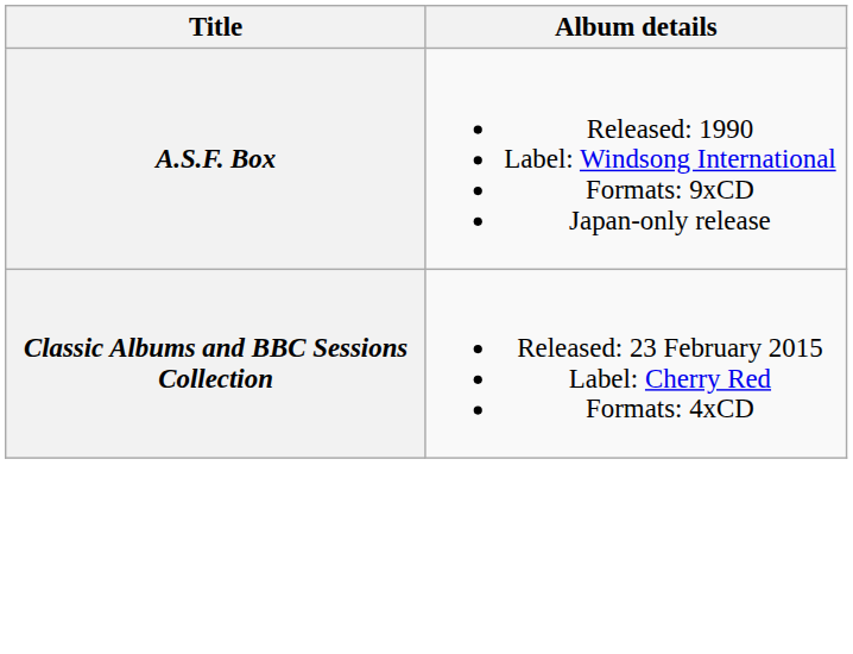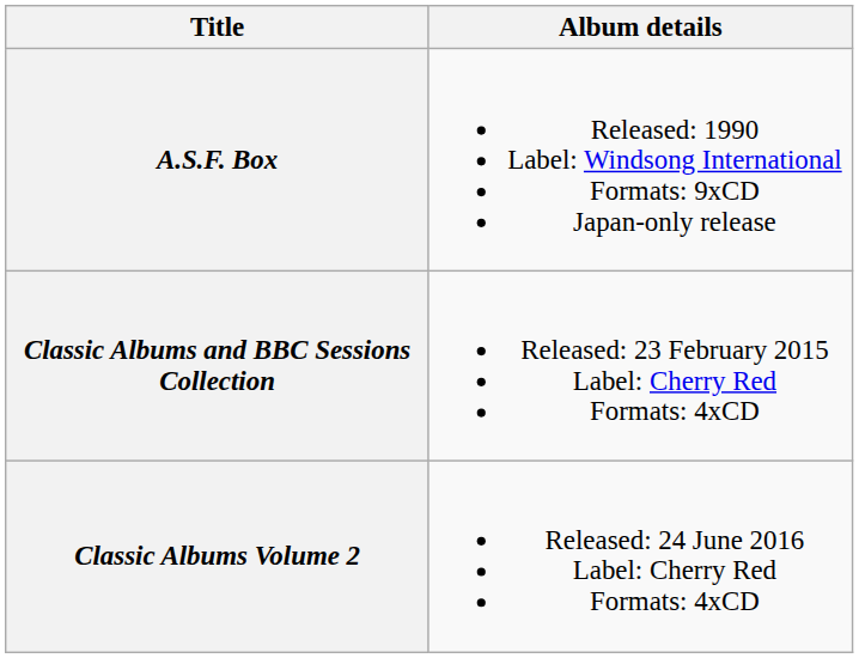+ row: Classic Albums Volume 2 | Released: 24 June 2016 Label: Cherry Red Formats: 4xCD
